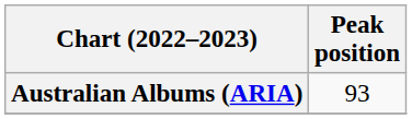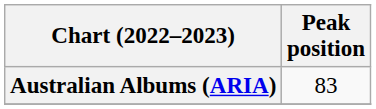Australian Albums (ARIA) | Peak position: 93 -> 83
